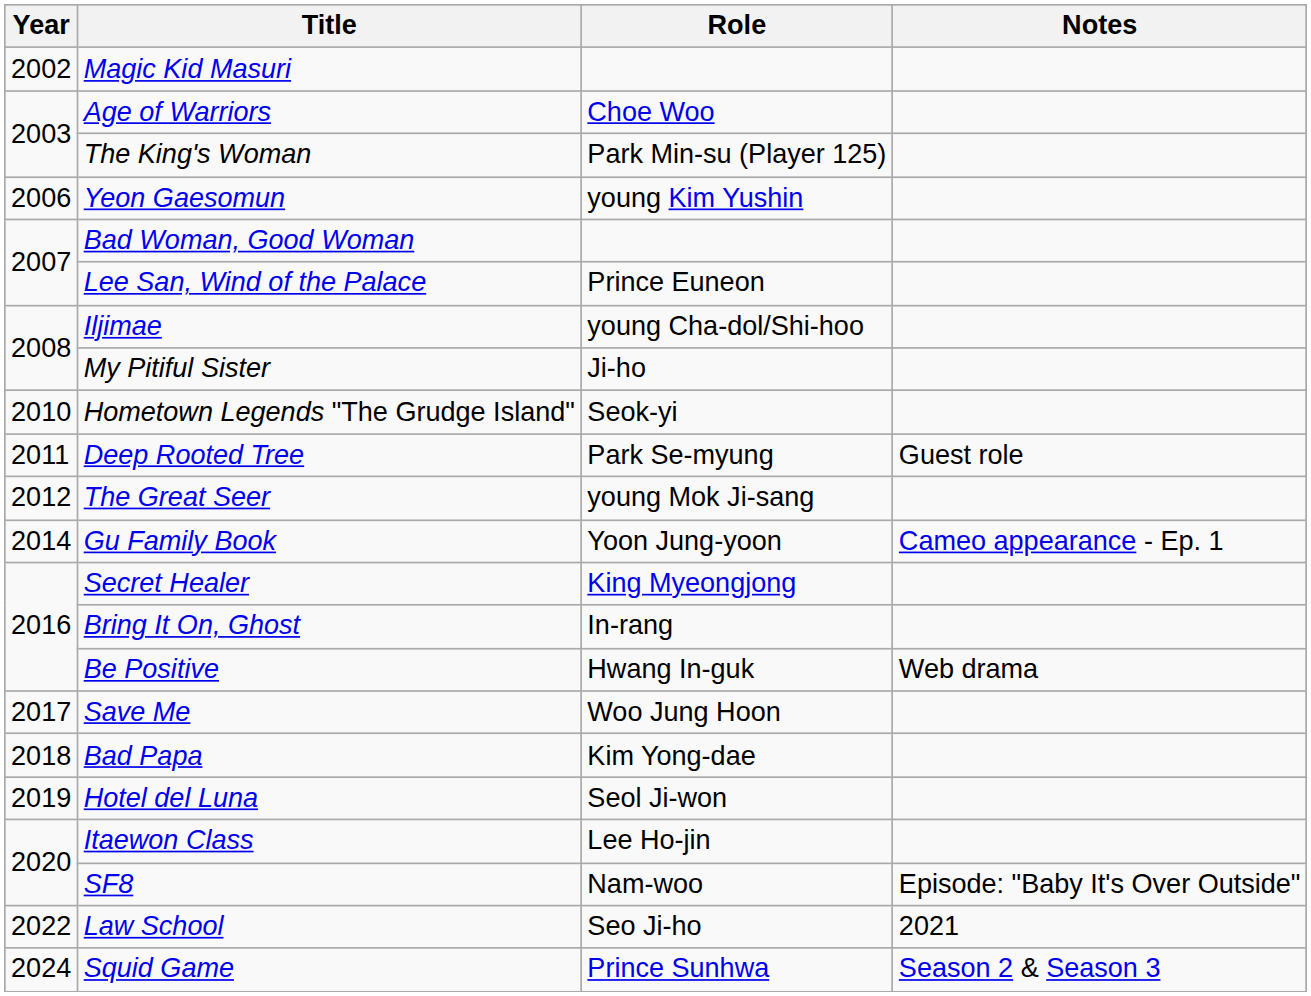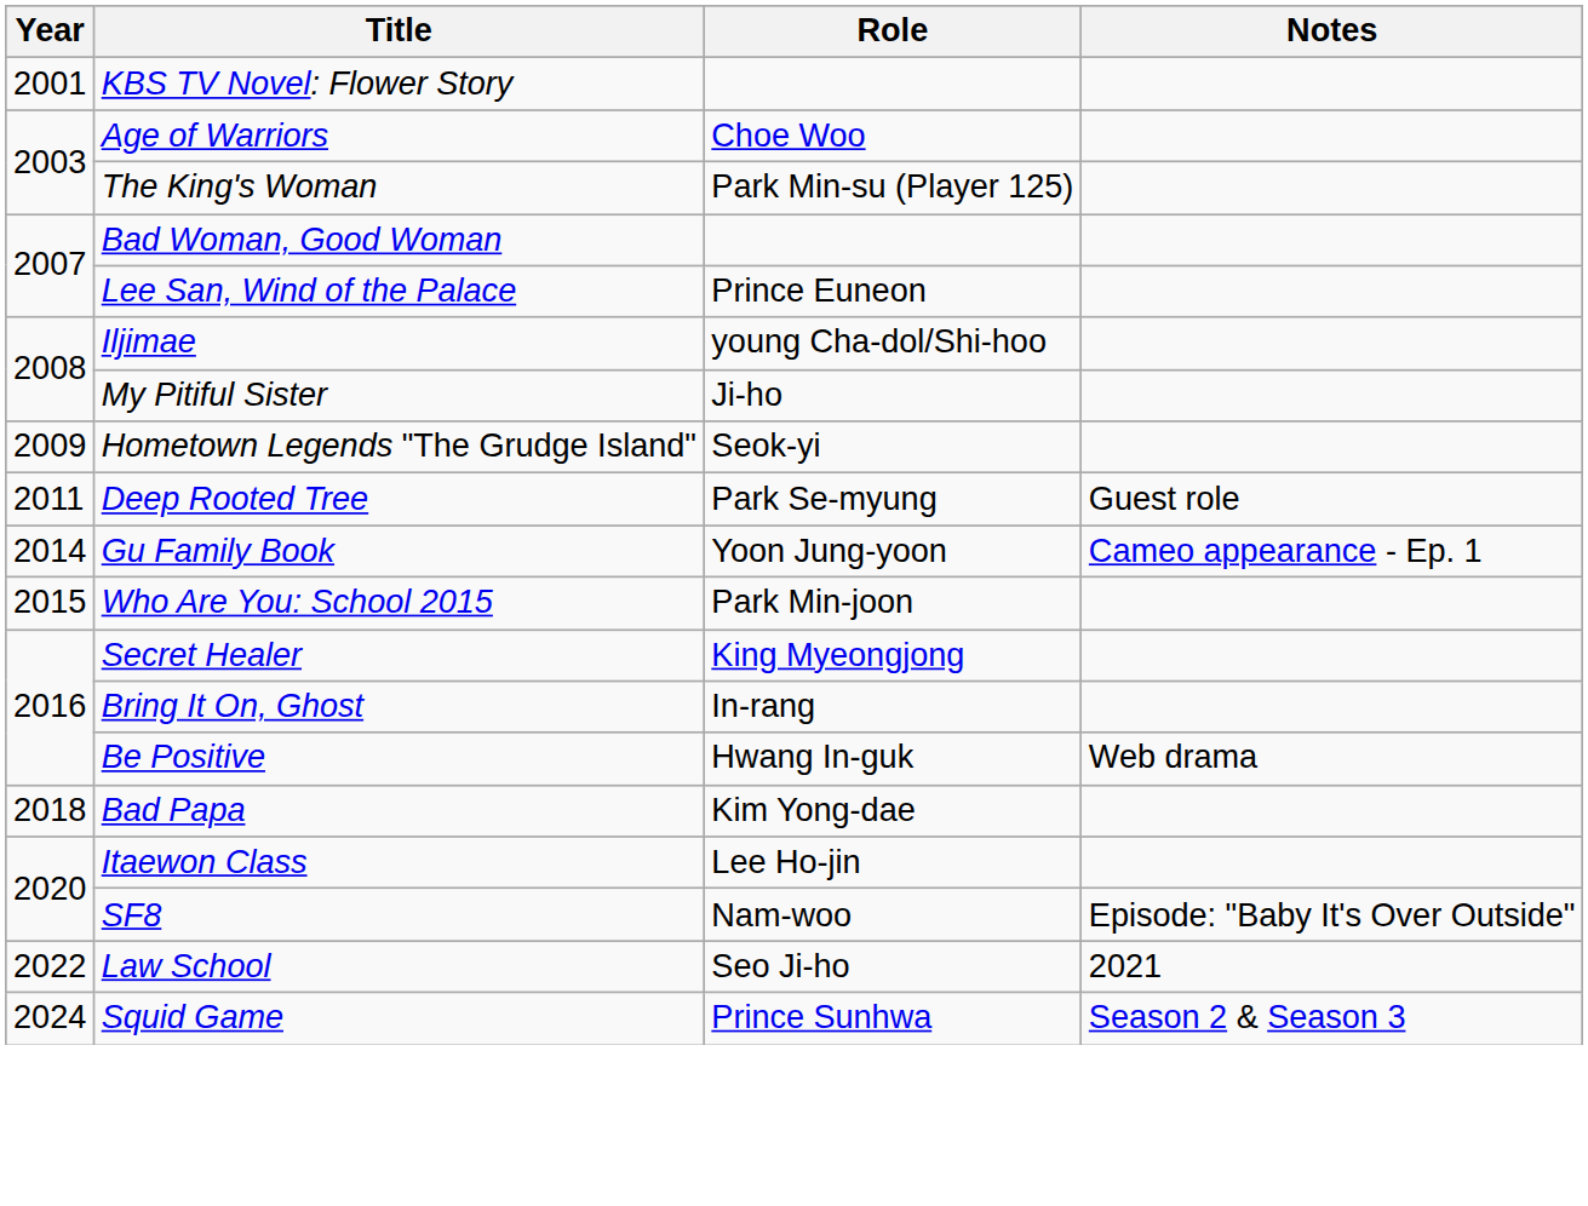+ row: 2001 | KBS TV Novel: Flower Story
- row: 2002 | Magic Kid Masuri
- row: 2006 | Yeon Gaesomun | young Kim Yushin
Hometown Legends "The Grudge Island" | Year: 2010 -> 2009
- row: 2012 | The Great Seer | young Mok Ji-sang
+ row: 2015 | Who Are You: School 2015 | Park Min-joon
- row: 2017 | Save Me | Woo Jung Hoon
- row: 2019 | Hotel del Luna | Seol Ji-won
